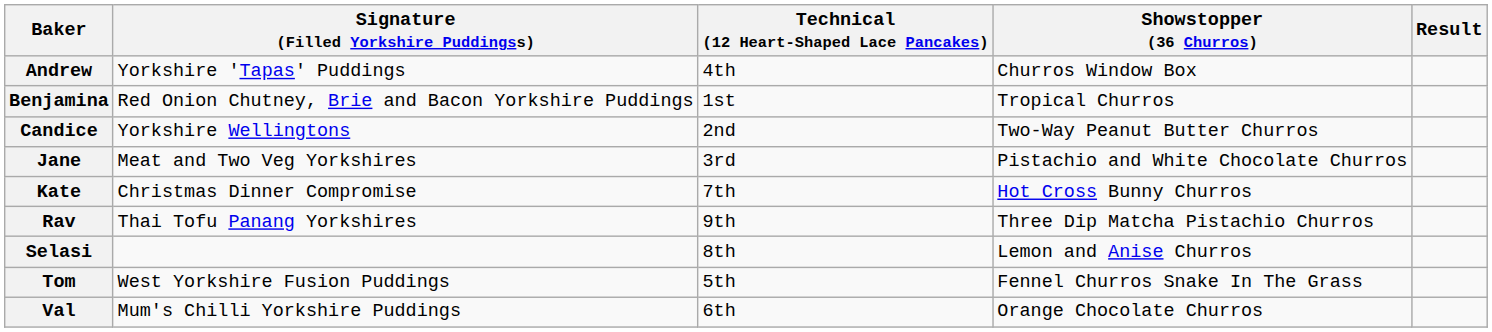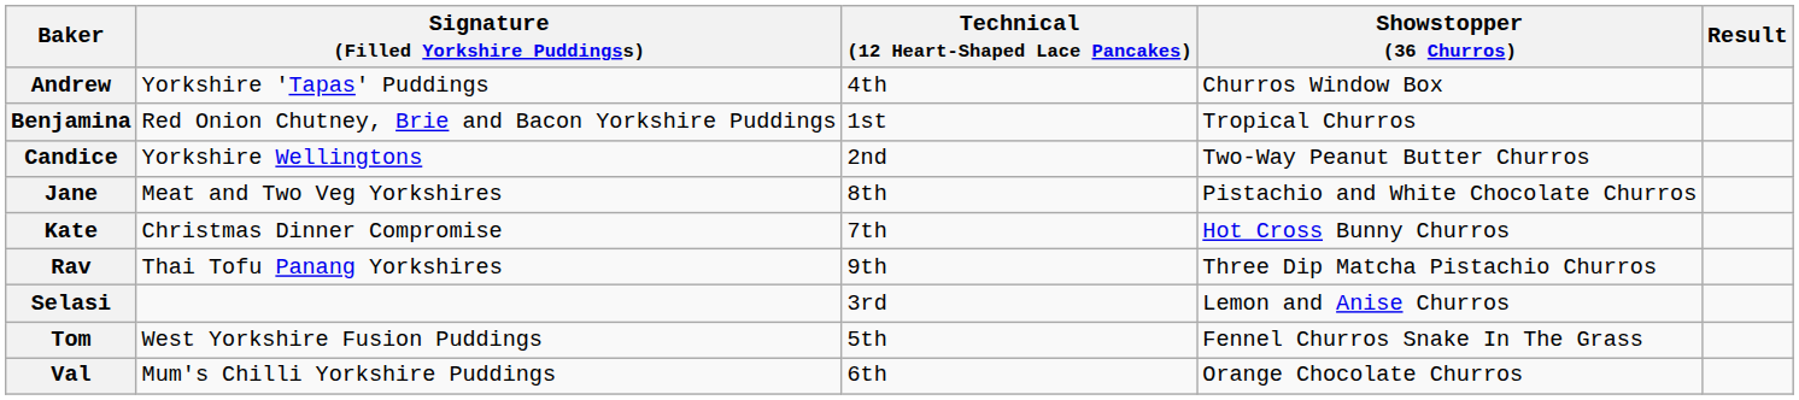Jane | Technical (12 Heart-Shaped Lace Pancakes): 3rd -> 8th
Selasi | Technical (12 Heart-Shaped Lace Pancakes): 8th -> 3rd
